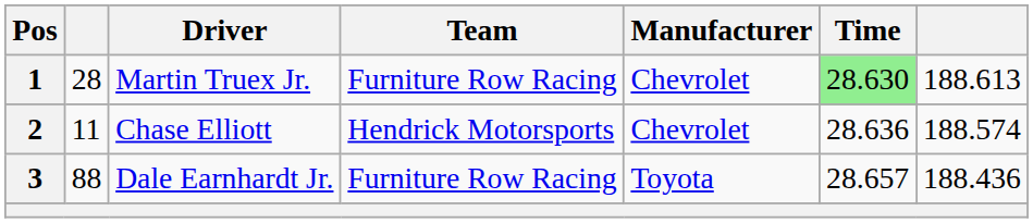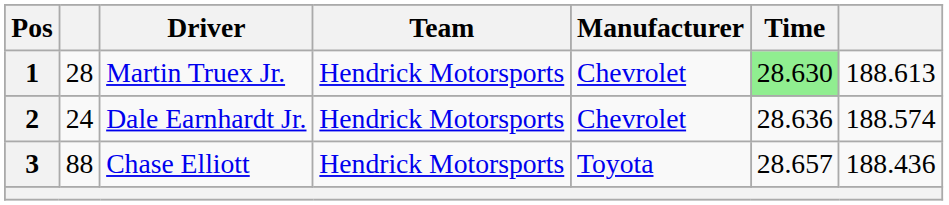1 | Team: Furniture Row Racing -> Hendrick Motorsports
2 | column 2: 11 -> 24
2 | Driver: Chase Elliott -> Dale Earnhardt Jr.
3 | Driver: Dale Earnhardt Jr. -> Chase Elliott
3 | Team: Furniture Row Racing -> Hendrick Motorsports
